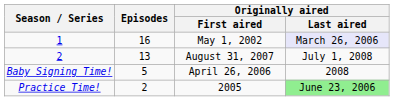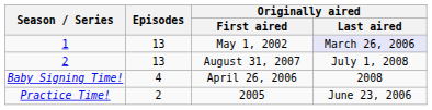1 | Episodes: 16 -> 13
Baby Signing Time! | Episodes: 5 -> 4
Practice Time! | Originally aired / Last aired: lightgreen background -> no background
